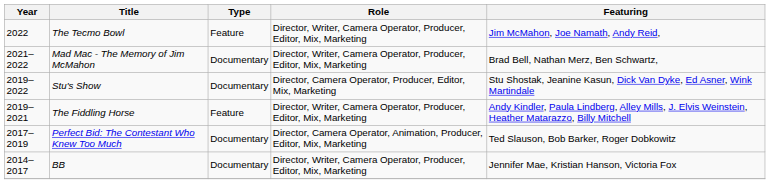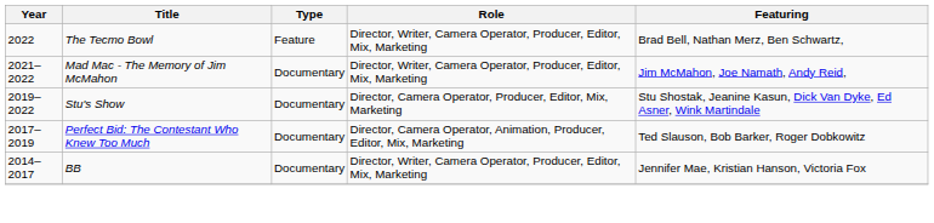The Tecmo Bowl | Featuring: Jim McMahon, Joe Namath, Andy Reid, -> Brad Bell, Nathan Merz, Ben Schwartz,
Mad Mac - The Memory of Jim McMahon | Featuring: Brad Bell, Nathan Merz, Ben Schwartz, -> Jim McMahon, Joe Namath, Andy Reid,
- row: 2019–2021 | The Fiddling Horse | Feature | Director, Writer, Camera Operator, Producer, Editor, Mix, Marketing | Andy Kindler, Paula Lindberg, Alley Mills, J. Elvis Weinstein, Heather Matarazzo, Billy Mitchell
